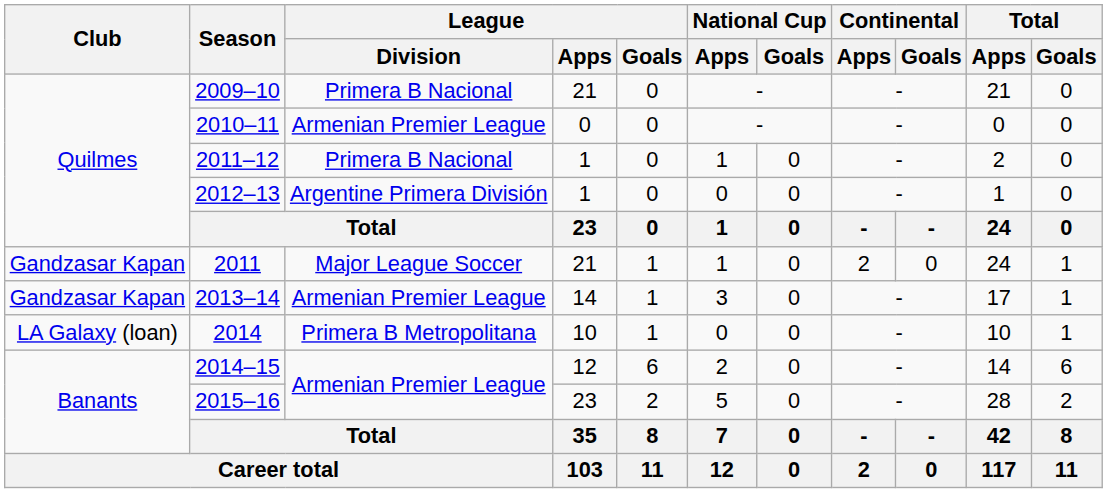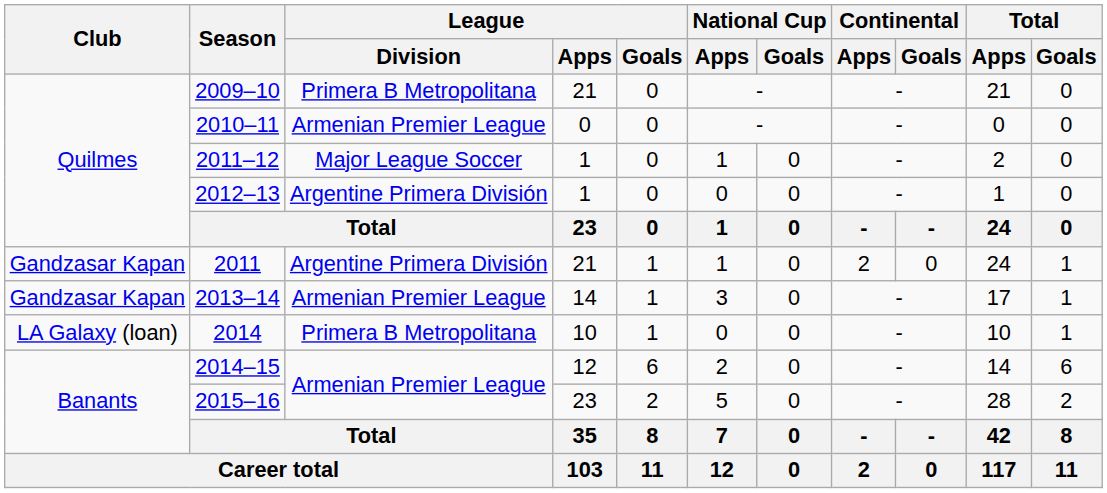2009–10 | League / Division: Primera B Nacional -> Primera B Metropolitana
2011–12 | League / Division: Primera B Nacional -> Major League Soccer
2011 | League / Division: Major League Soccer -> Argentine Primera División
